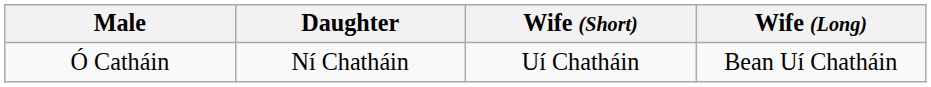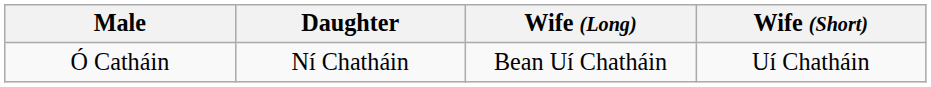columns swapped: Wife (Long) <-> Wife (Short)
